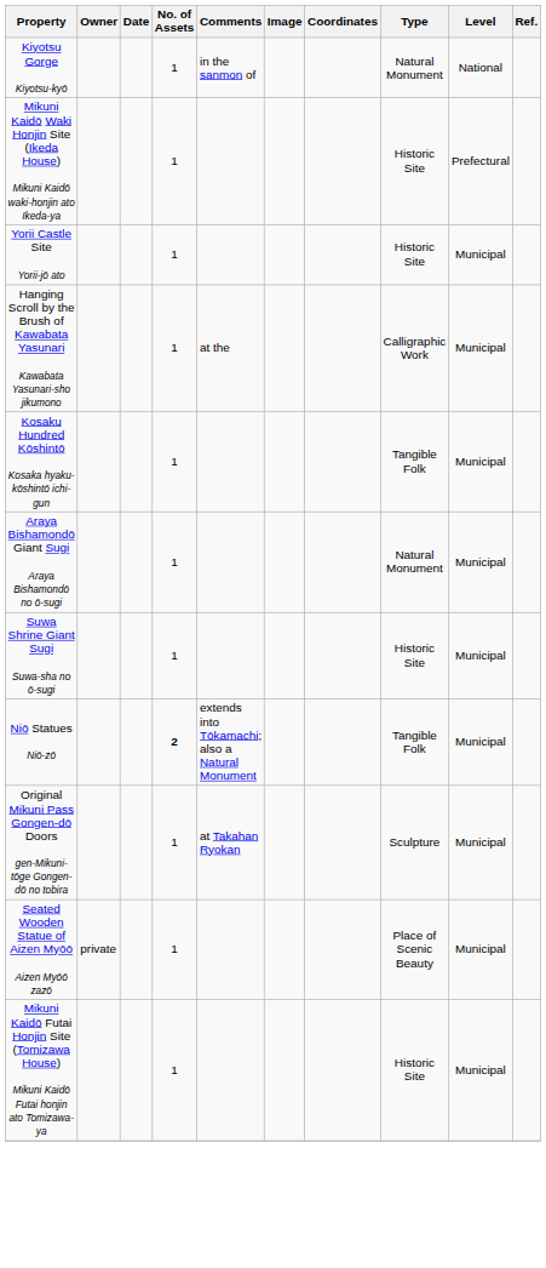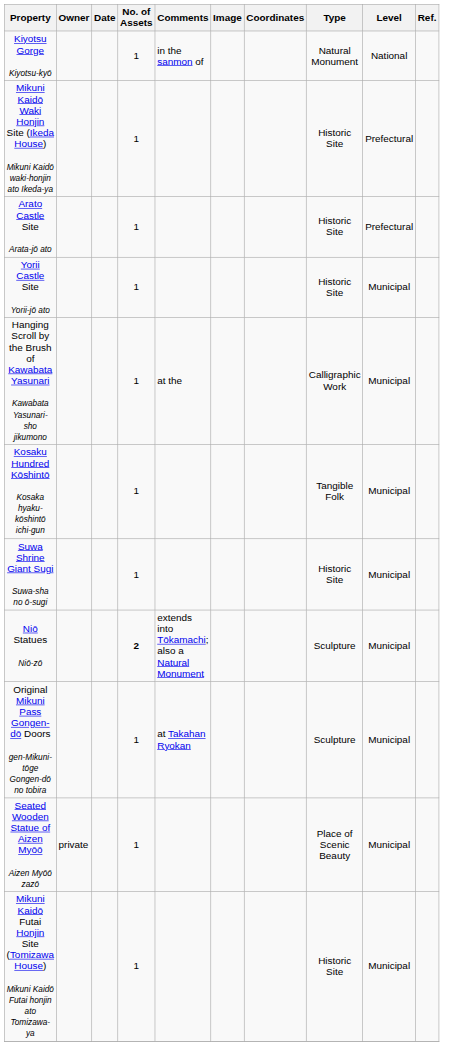+ row: Arato Castle Site Arata-jō ato | 1 | Historic Site | Prefectural
- row: Araya Bishamondō Giant Sugi Araya Bishamondō no ō-sugi | 1 | Natural Monument | Municipal
Niō Statues Niō-zō | Type: Tangible Folk -> Sculpture
